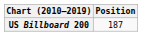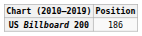US Billboard 200 | Position: 187 -> 186
